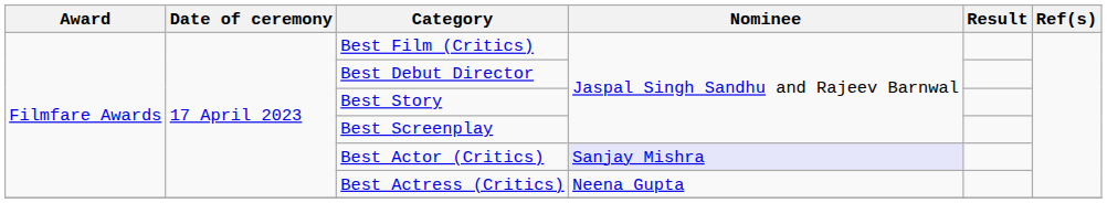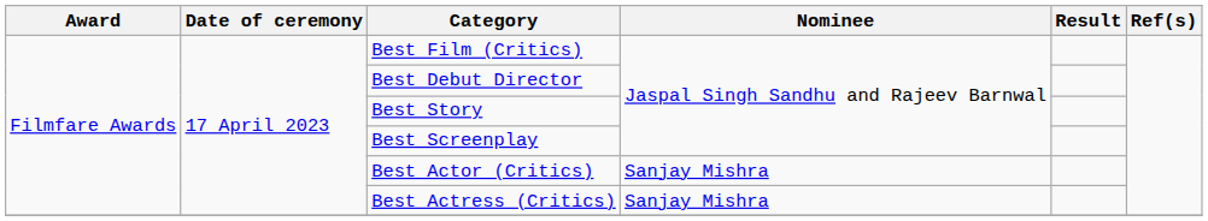Best Actor (Critics) | Nominee: lavender background -> no background
Best Actress (Critics) | Nominee: Neena Gupta -> Sanjay Mishra
